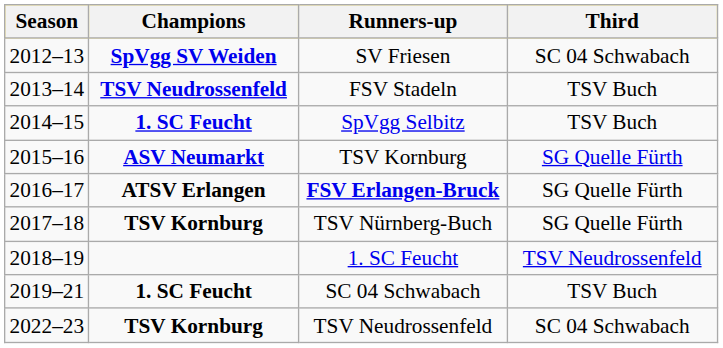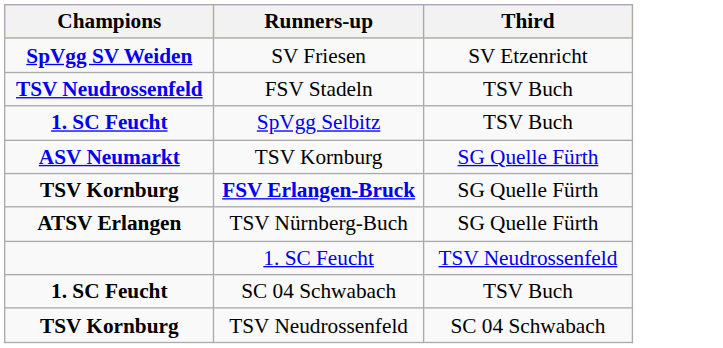- column: Season | 2012–13 | 2013–14 | 2014–15 | 2015–16 | 2016–17 | 2017–18 | 2018–19 | 2019–21 | 2022–23
SV Friesen | Third: SC 04 Schwabach -> SV Etzenricht
FSV Erlangen-Bruck | Champions: ATSV Erlangen -> TSV Kornburg
TSV Nürnberg-Buch | Champions: TSV Kornburg -> ATSV Erlangen
